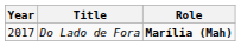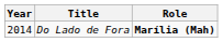Do Lado de Fora | Year: 2017 -> 2014
